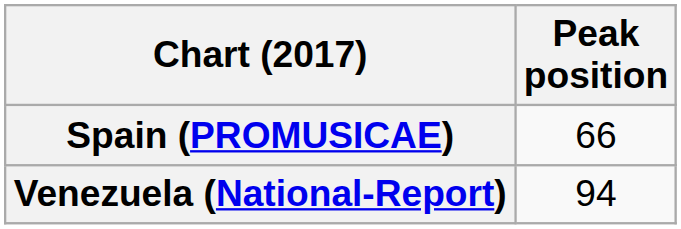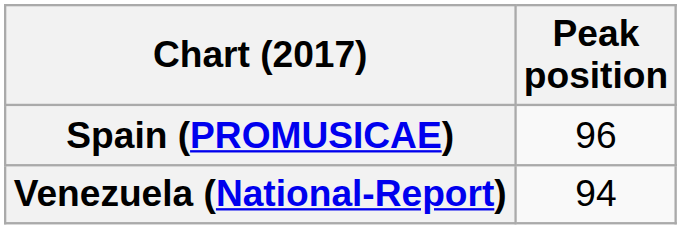Spain (PROMUSICAE) | Peak position: 66 -> 96
